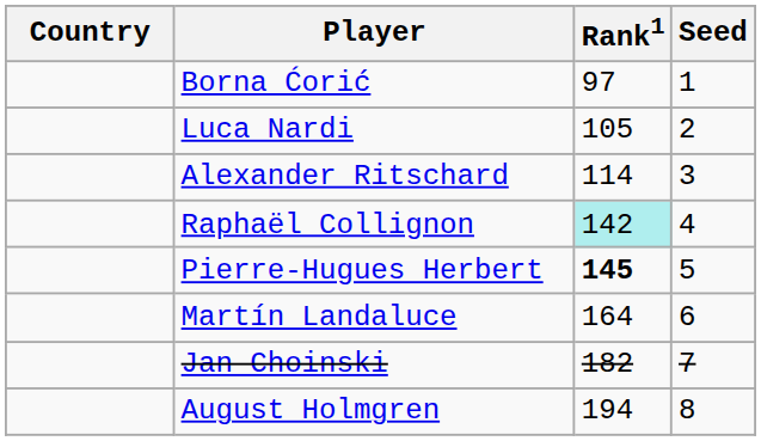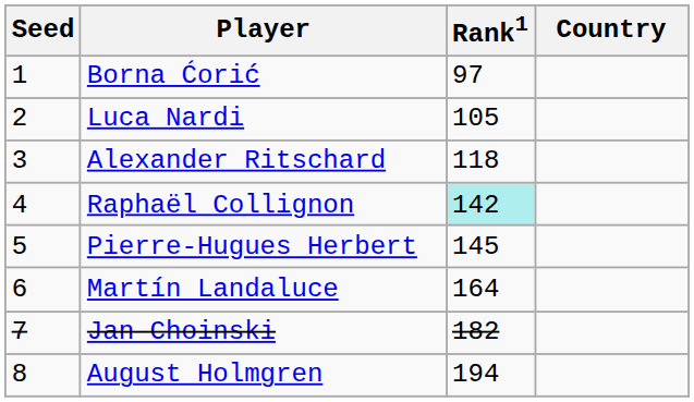columns swapped: Country <-> Seed
Alexander Ritschard | Rank1: 114 -> 118
Pierre-Hugues Herbert | Rank1: bold -> normal
